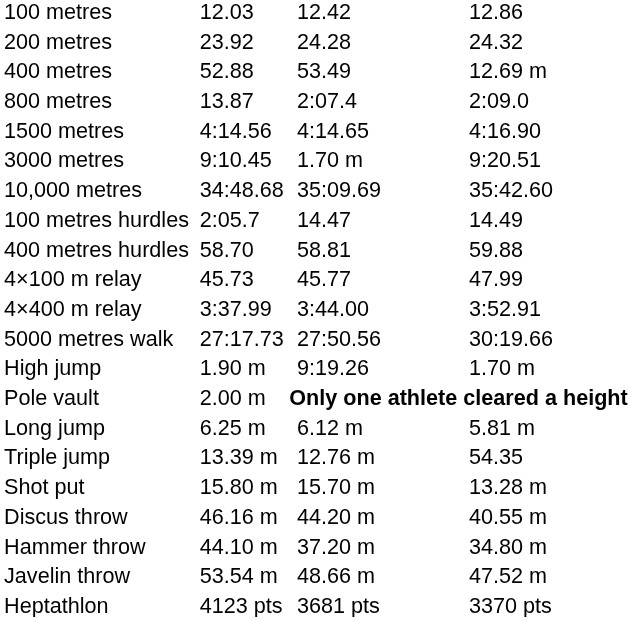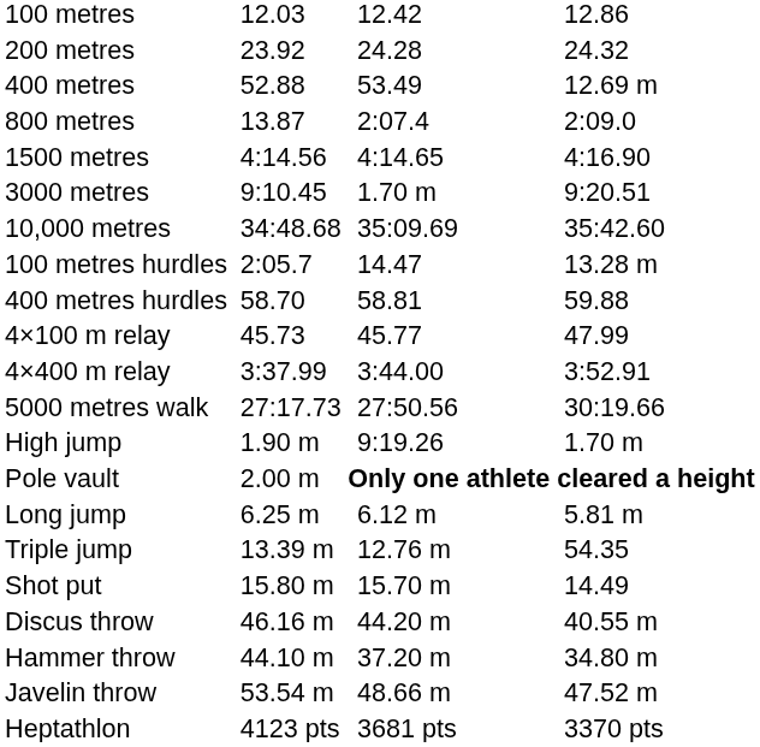100 metres hurdles | column 7: 14.49 -> 13.28 m
Shot put | column 7: 13.28 m -> 14.49
